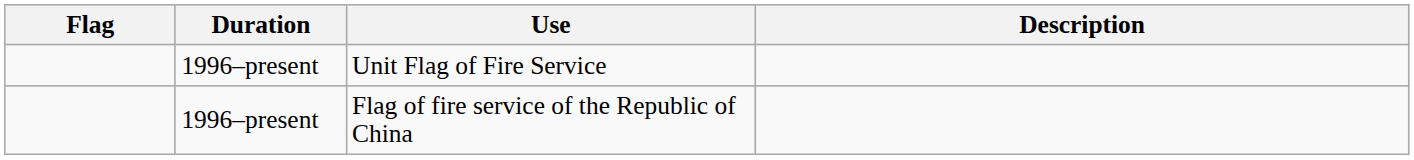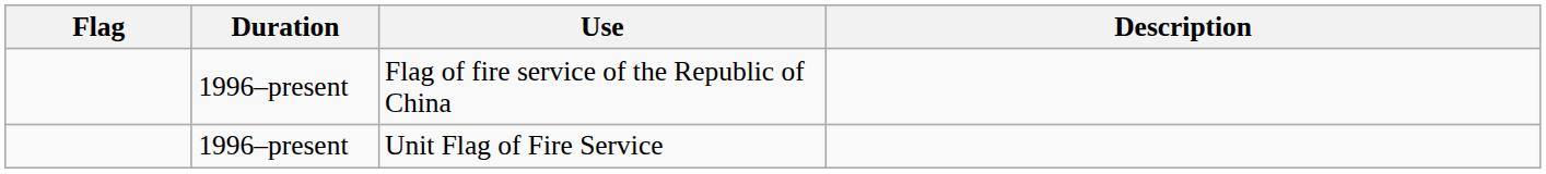rows swapped: Flag of fire service of the Republic of China <-> Unit Flag of Fire Service
